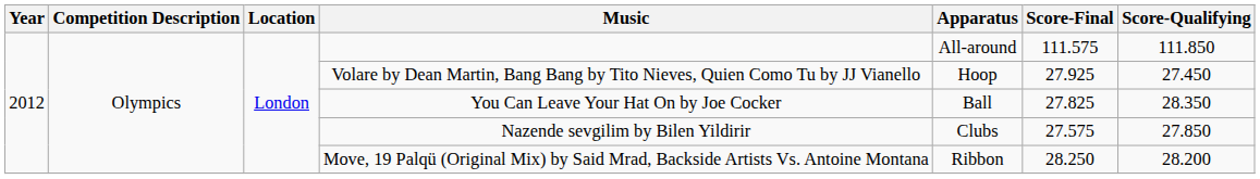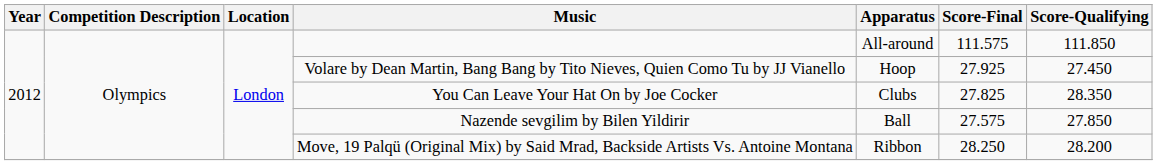You Can Leave Your Hat On by Joe Cocker | Apparatus: Ball -> Clubs
Nazende sevgilim by Bilen Yildirir | Apparatus: Clubs -> Ball
